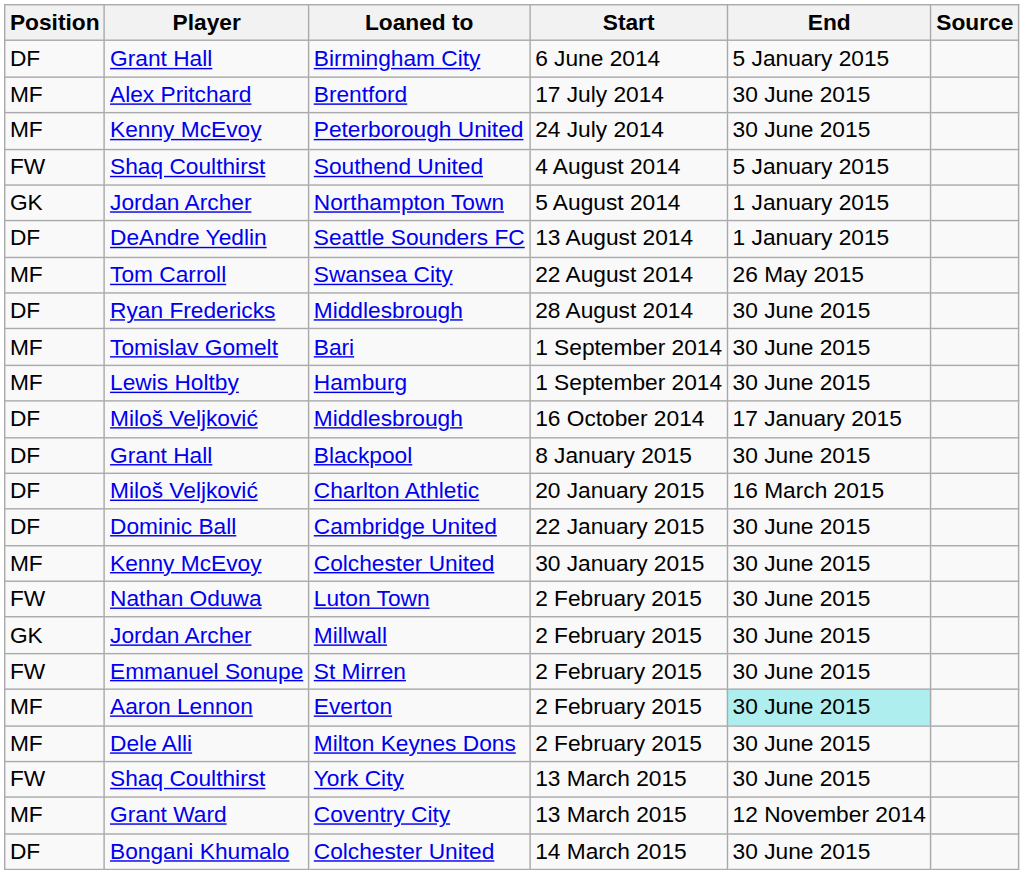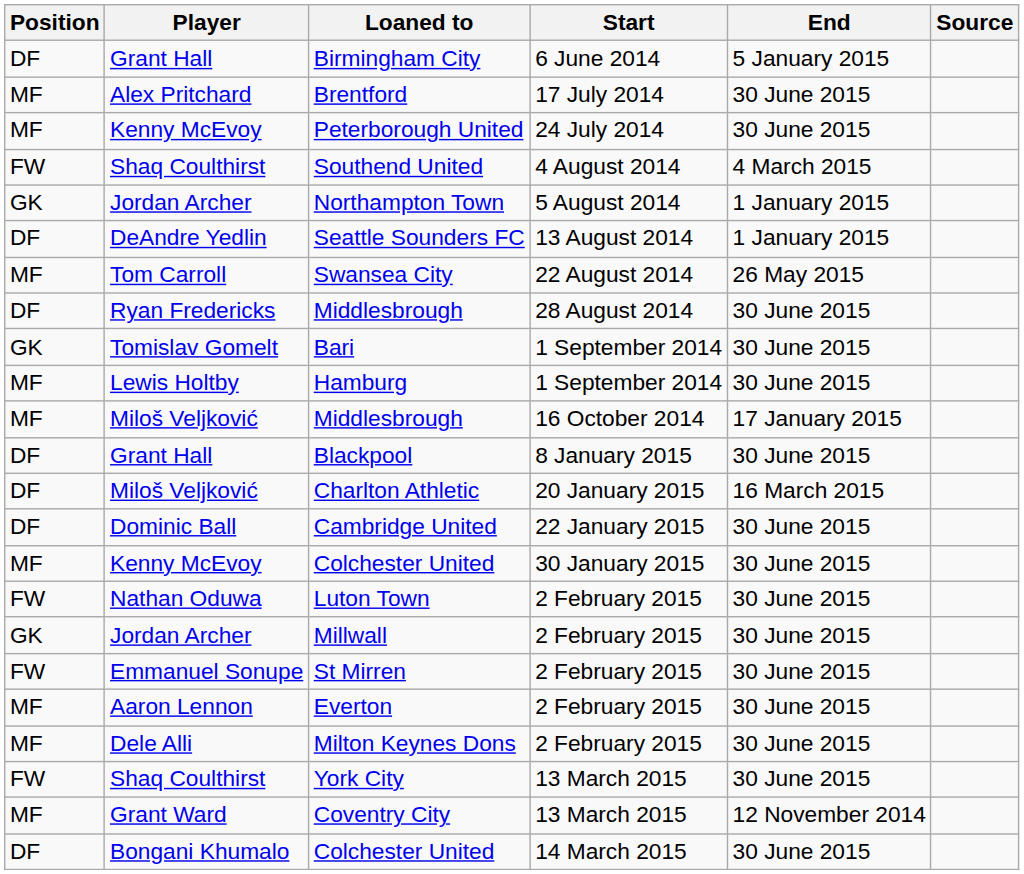Southend United | End: 5 January 2015 -> 4 March 2015
Bari | Position: MF -> GK
Miloš Veljković / Middlesbrough | Position: DF -> MF
Everton | End: paleturquoise background -> no background
